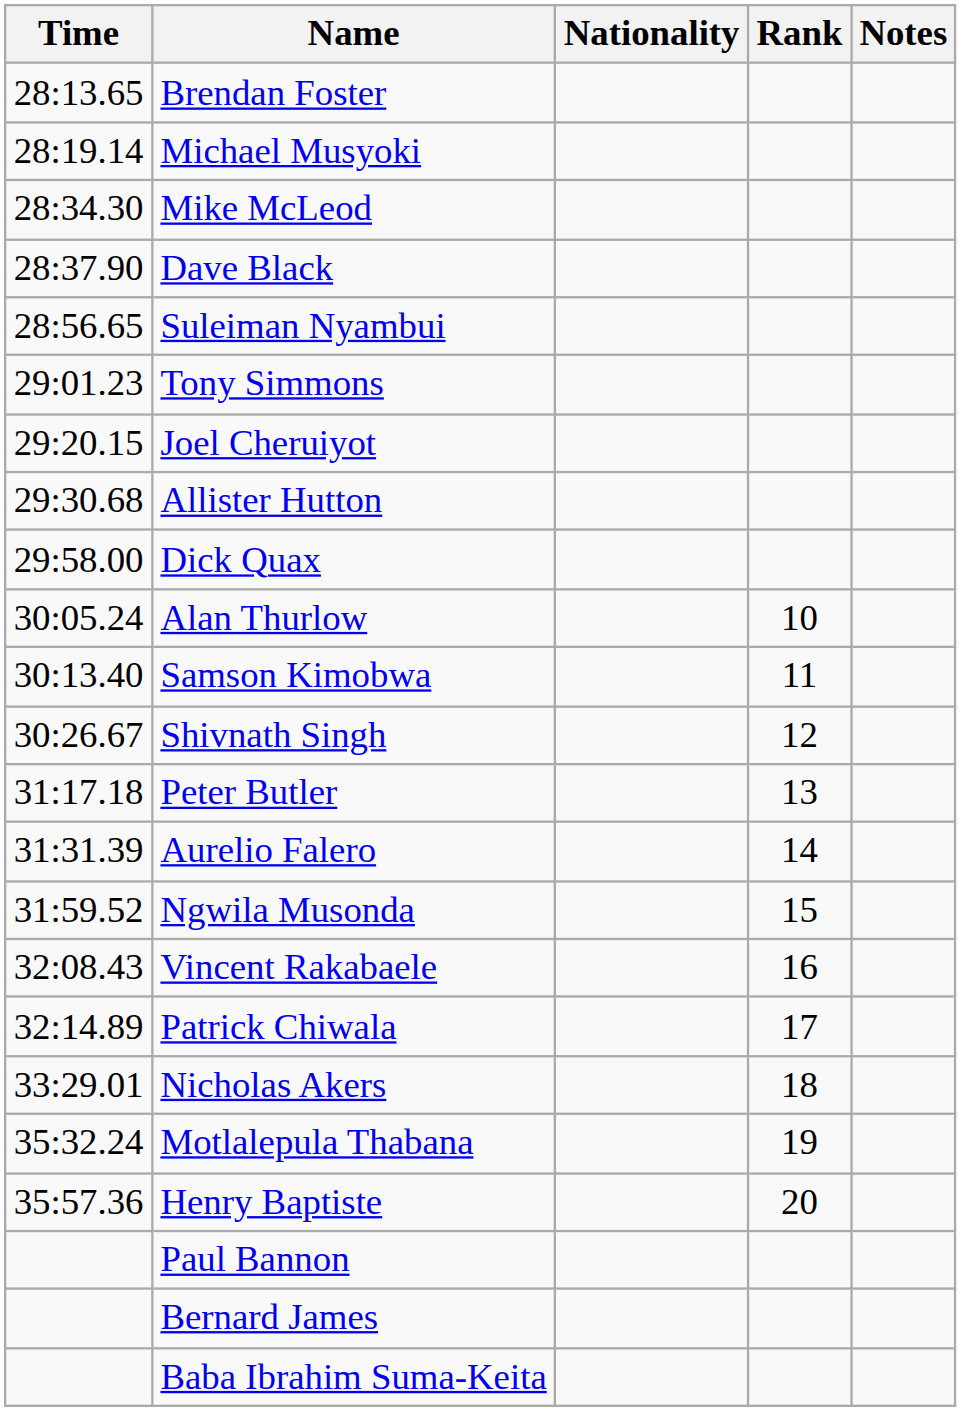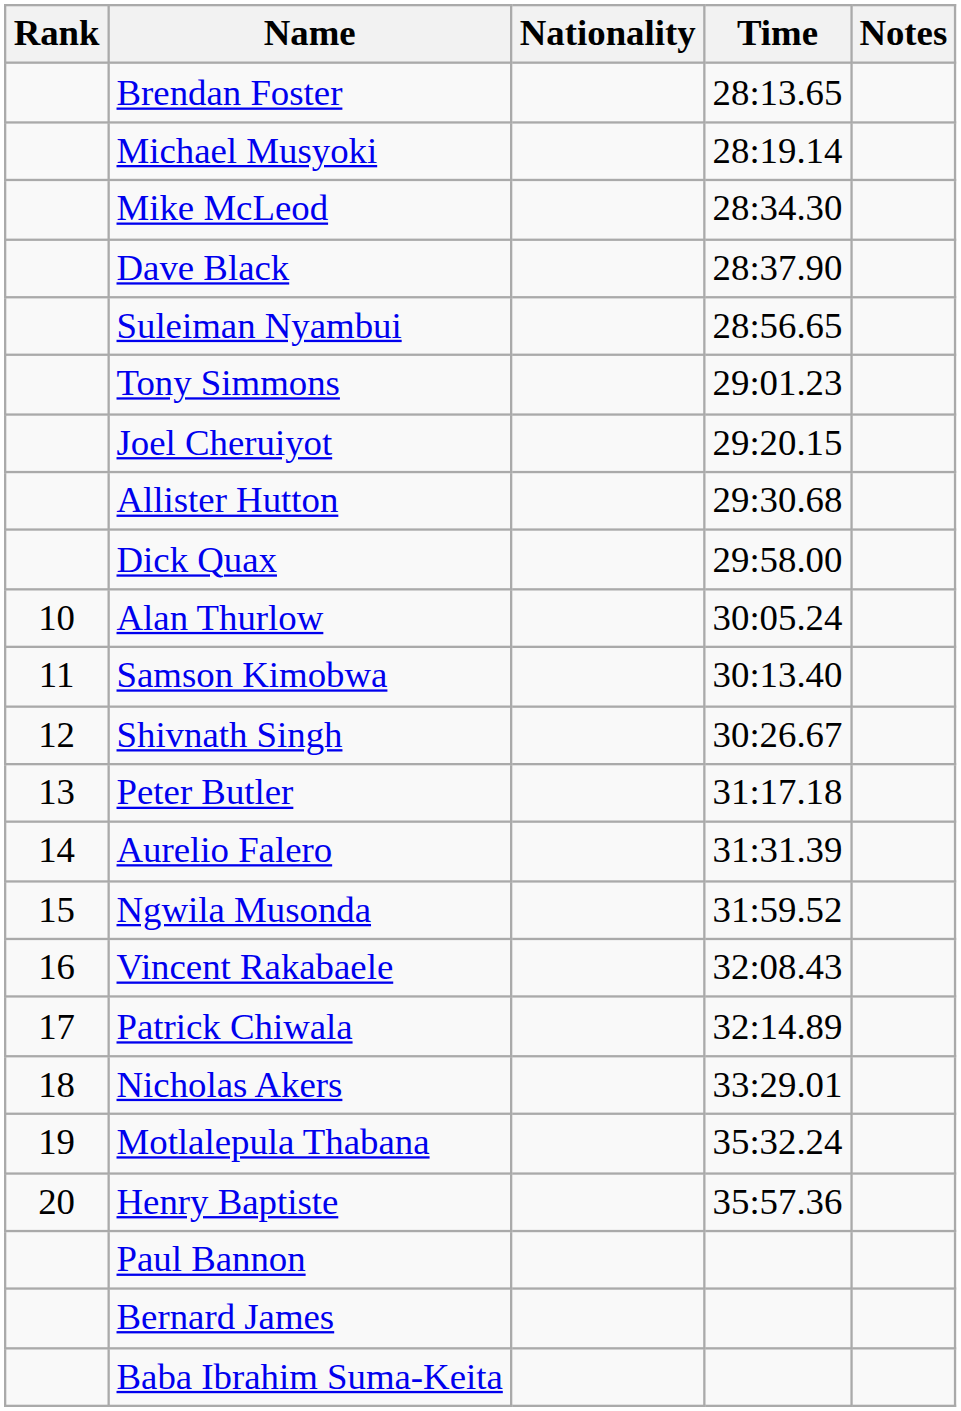columns swapped: Rank <-> Time
